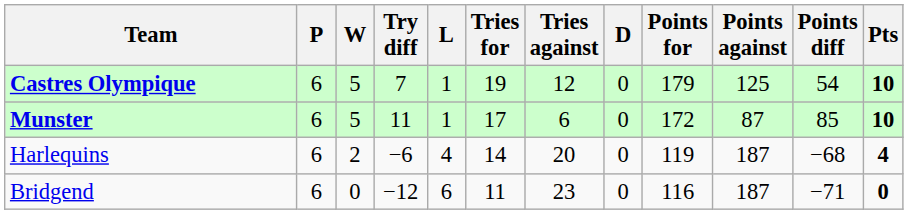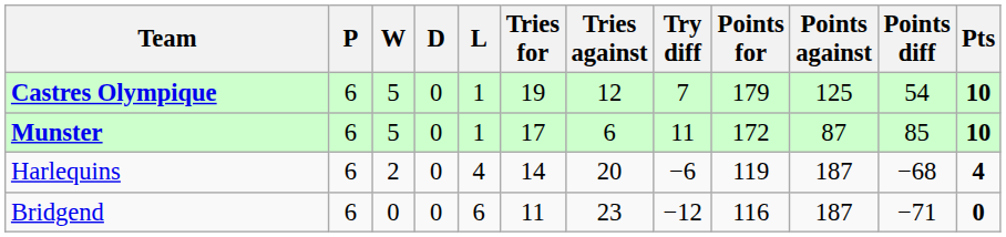columns swapped: D <-> Try diff
